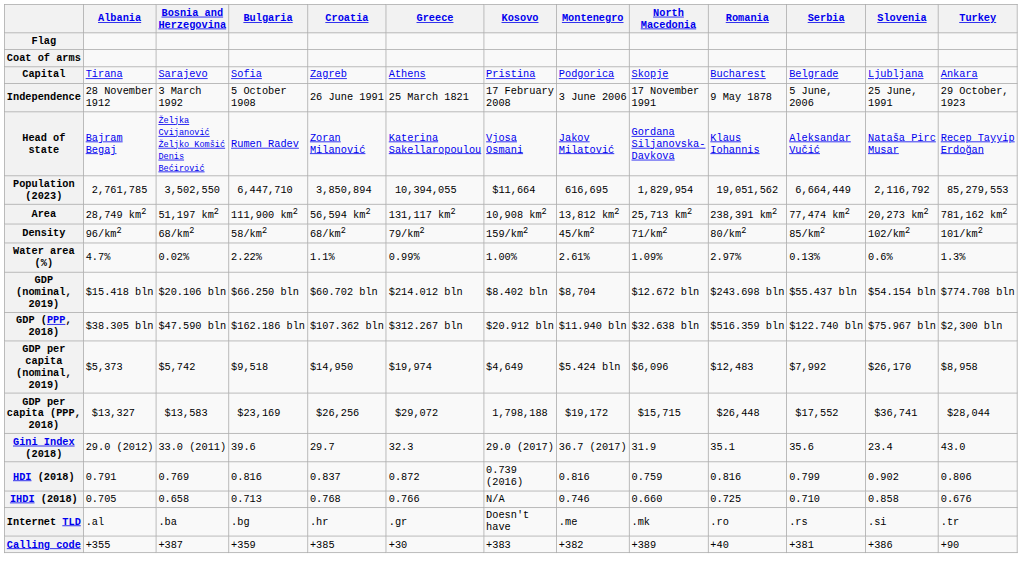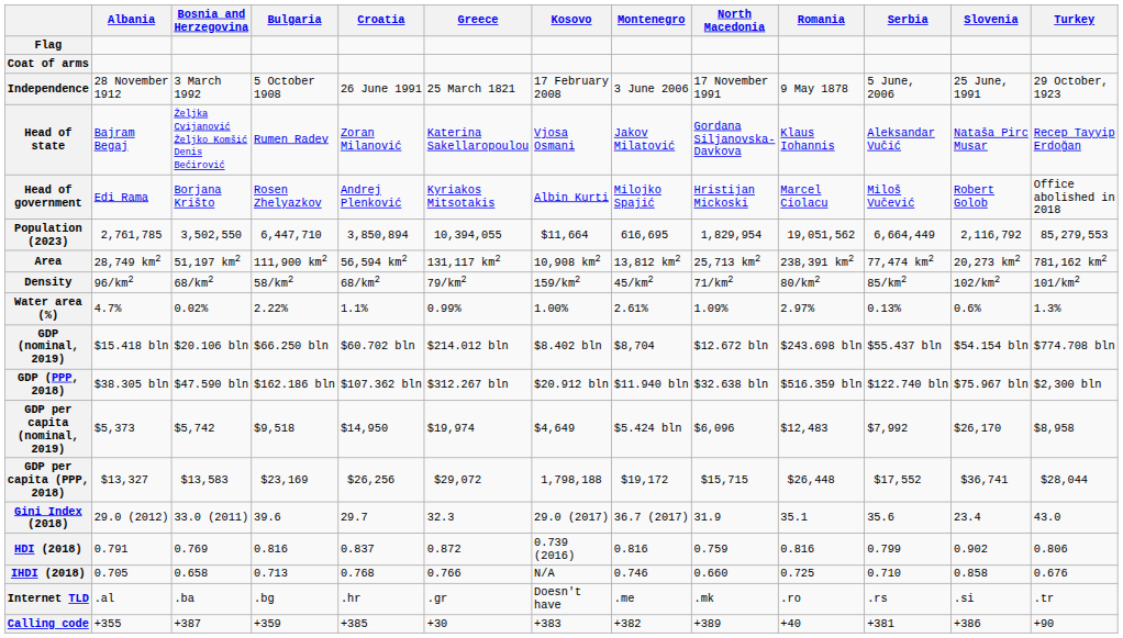- row: Capital | Tirana | Sarajevo | Sofia | Zagreb | Athens | Pristina | Podgorica | Skopje | Bucharest | Belgrade | Ljubljana | Ankara
+ row: Head of government | Edi Rama | Borjana Krišto | Rosen Zhelyazkov | Andrej Plenković | Kyriakos Mitsotakis | Albin Kurti | Milojko Spajić | Hristijan Mickoski | Marcel Ciolacu | Miloš Vučević | Robert Golob | Office abolished in 2018
